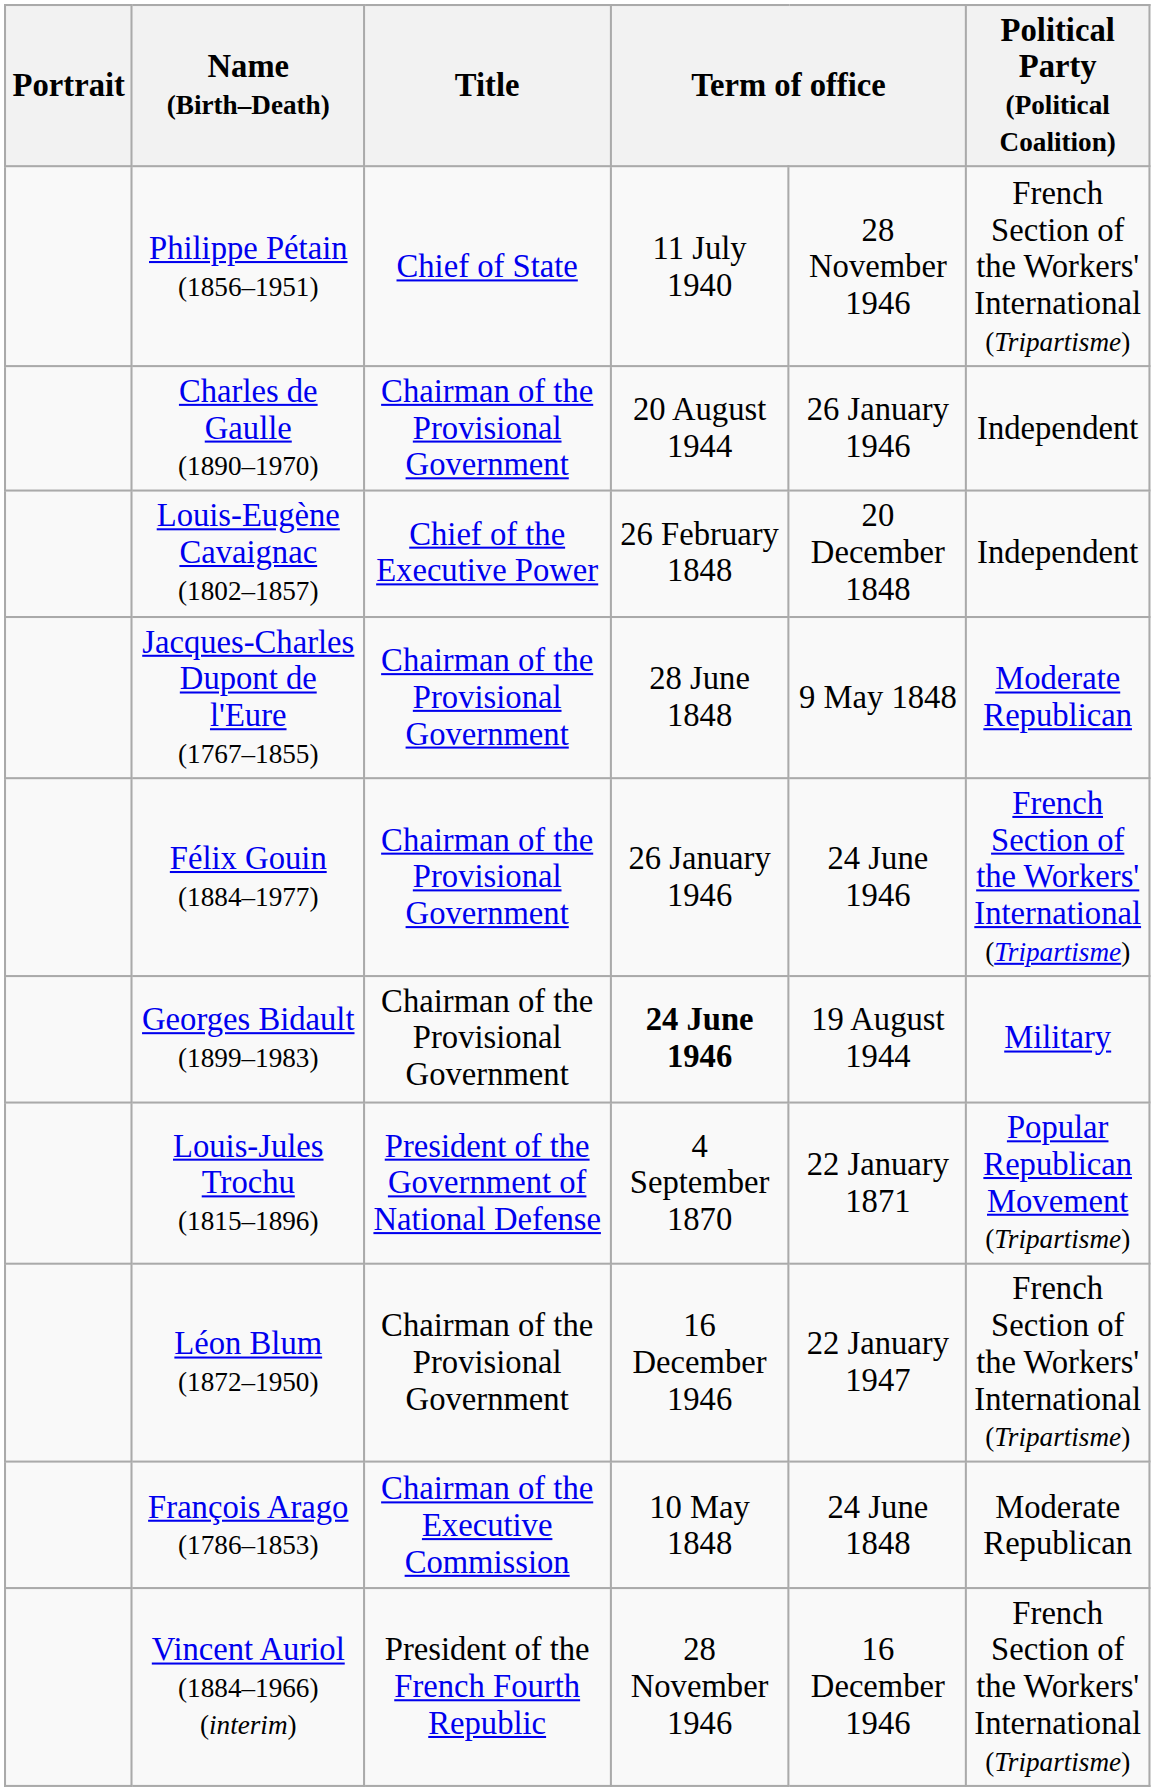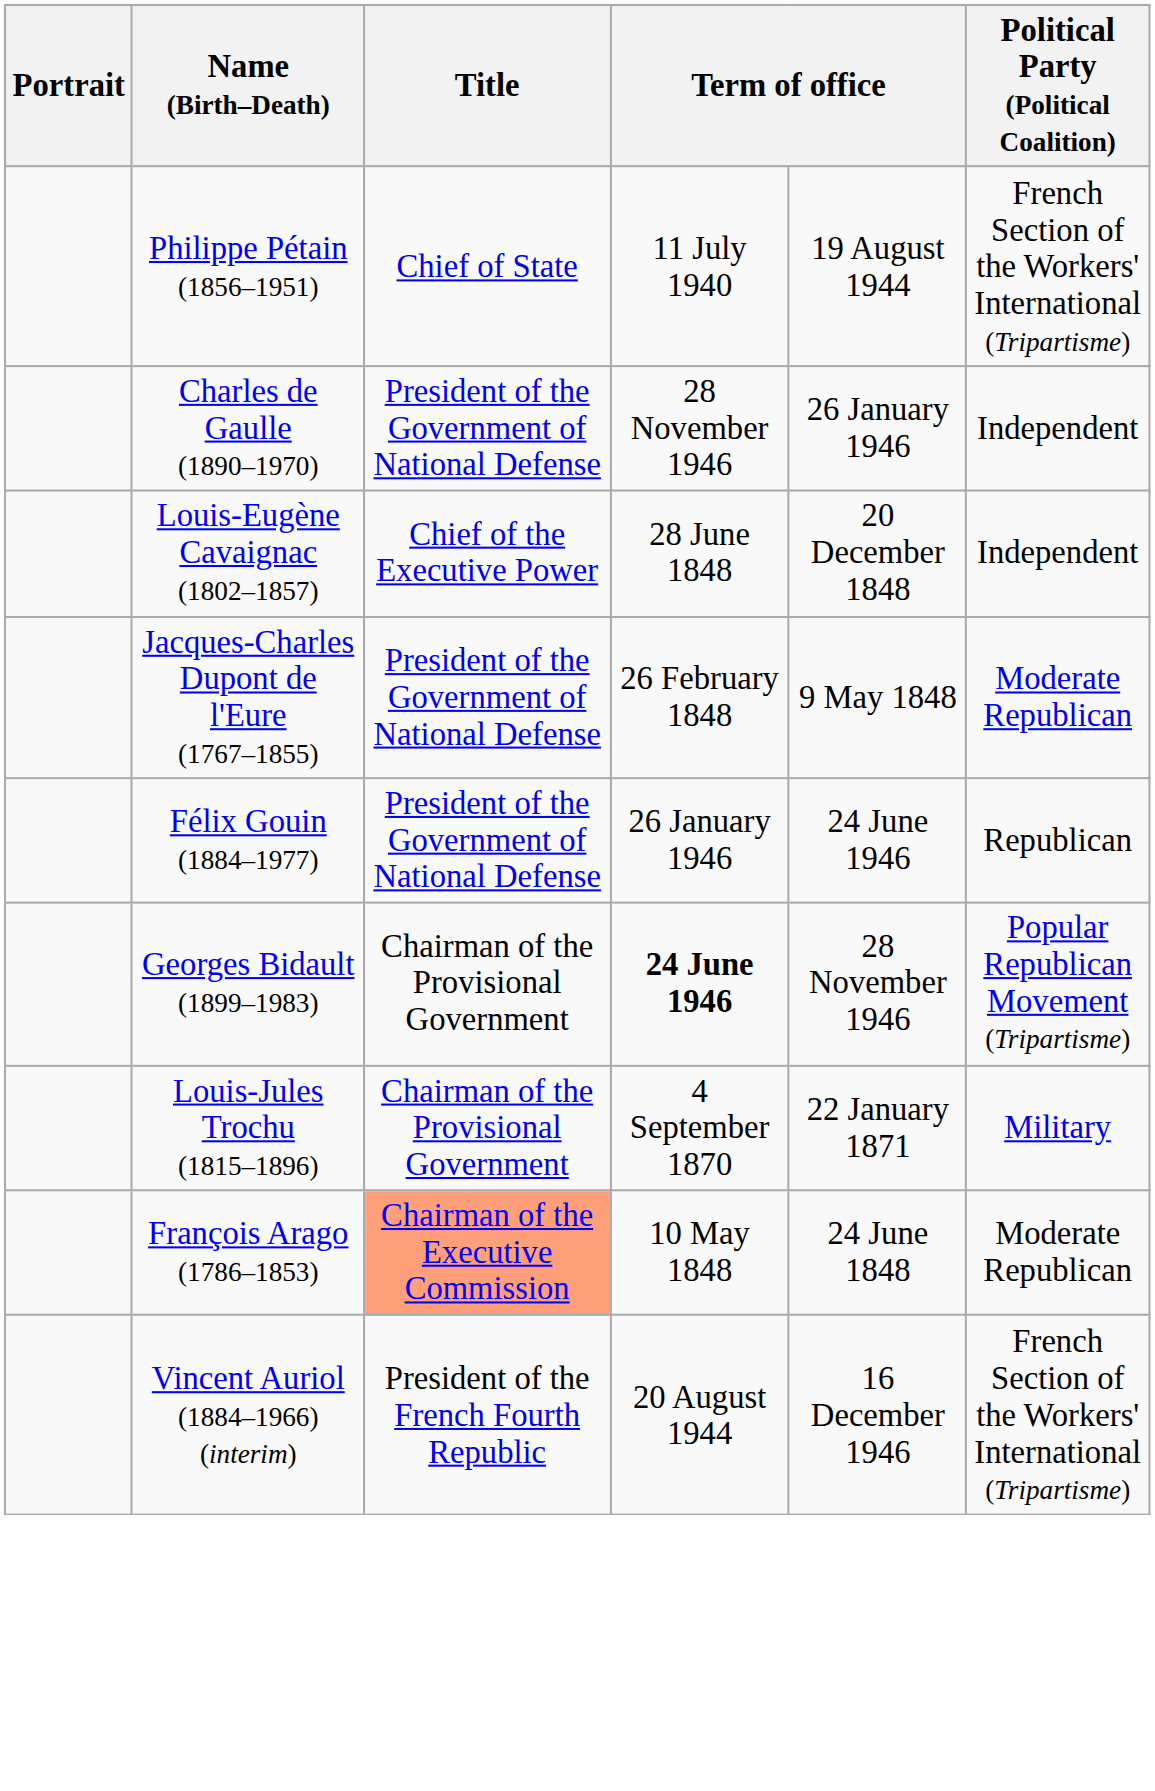Philippe Pétain (1856–1951) | column 5: 28 November 1946 -> 19 August 1944
Charles de Gaulle (1890–1970) | Title: Chairman of the Provisional Government -> President of the Government of National Defense
Charles de Gaulle (1890–1970) | column 4: 20 August 1944 -> 28 November 1946
Louis-Eugène Cavaignac (1802–1857) | column 4: 26 February 1848 -> 28 June 1848
Jacques-Charles Dupont de l'Eure (1767–1855) | Title: Chairman of the Provisional Government -> President of the Government of National Defense
Jacques-Charles Dupont de l'Eure (1767–1855) | column 4: 28 June 1848 -> 26 February 1848
Félix Gouin (1884–1977) | Title: Chairman of the Provisional Government -> President of the Government of National Defense
Félix Gouin (1884–1977) | Political Party (Political Coalition): French Section of the Workers' International (Tripartisme) -> Republican
Georges Bidault (1899–1983) | column 5: 19 August 1944 -> 28 November 1946
Georges Bidault (1899–1983) | Political Party (Political Coalition): Military -> Popular Republican Movement (Tripartisme)
Louis-Jules Trochu (1815–1896) | Title: President of the Government of National Defense -> Chairman of the Provisional Government
Louis-Jules Trochu (1815–1896) | Political Party (Political Coalition): Popular Republican Movement (Tripartisme) -> Military
- row: Léon Blum (1872–1950) | Chairman of the Provisional Government | 16 December 1946 | 22 January 1947 | French Section of the Workers' International (Tripartisme)
François Arago (1786–1853) | Title: no background -> lightsalmon background
Vincent Auriol (1884–1966) (interim) | column 4: 28 November 1946 -> 20 August 1944
